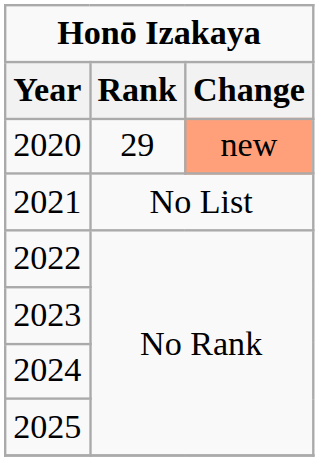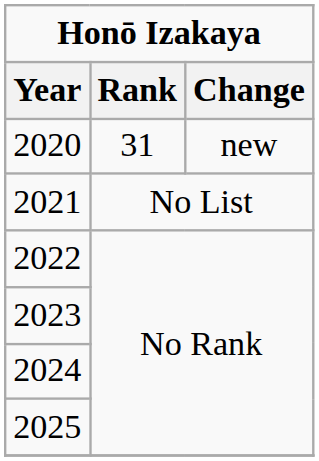2020 | Rank: 29 -> 31
2020 | Change: lightsalmon background -> no background
